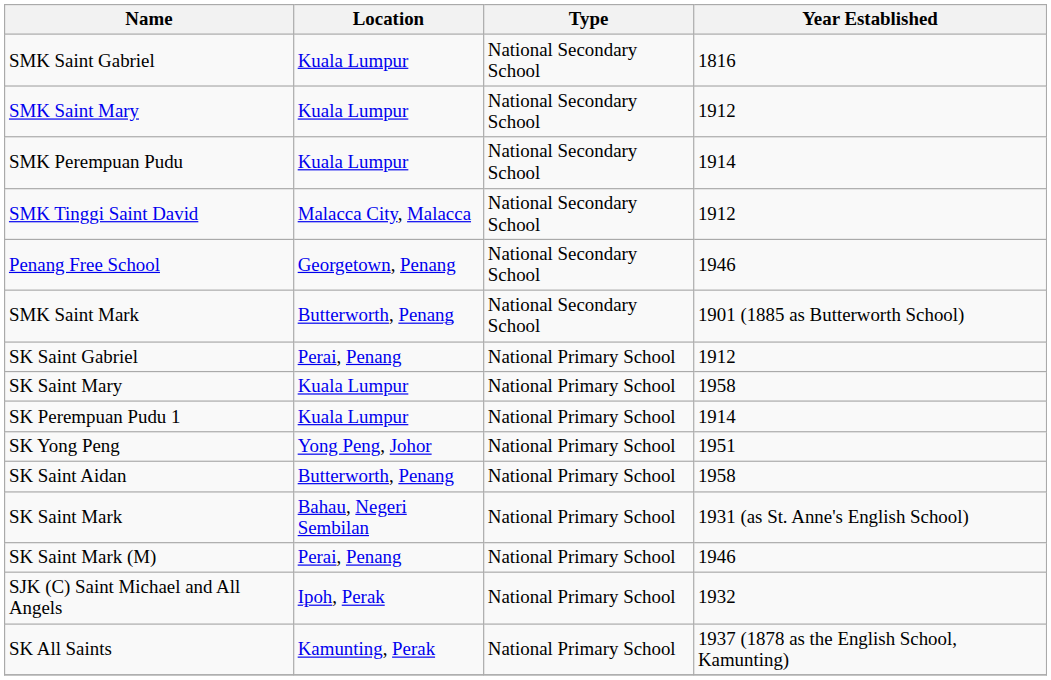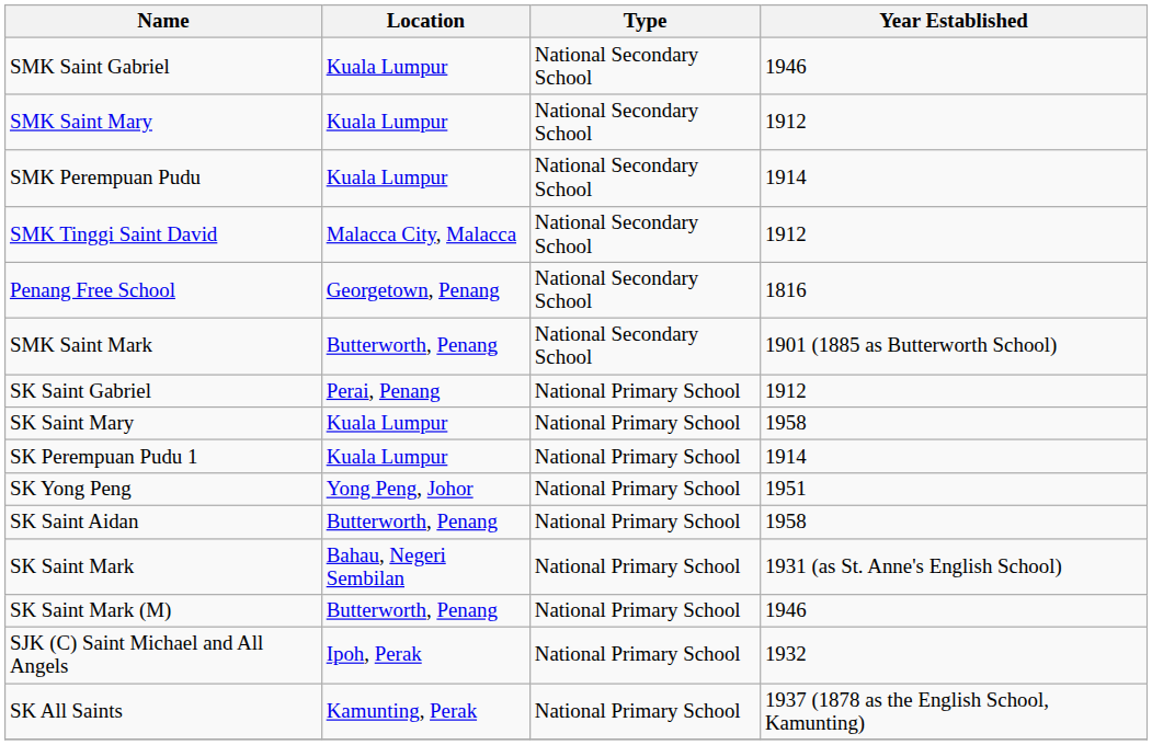SMK Saint Gabriel | Year Established: 1816 -> 1946
Penang Free School | Year Established: 1946 -> 1816
SK Saint Mark (M) | Location: Perai, Penang -> Butterworth, Penang
